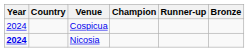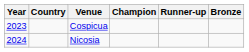Cospicua | Year: 2024 -> 2023
Nicosia | Year: bold -> normal
